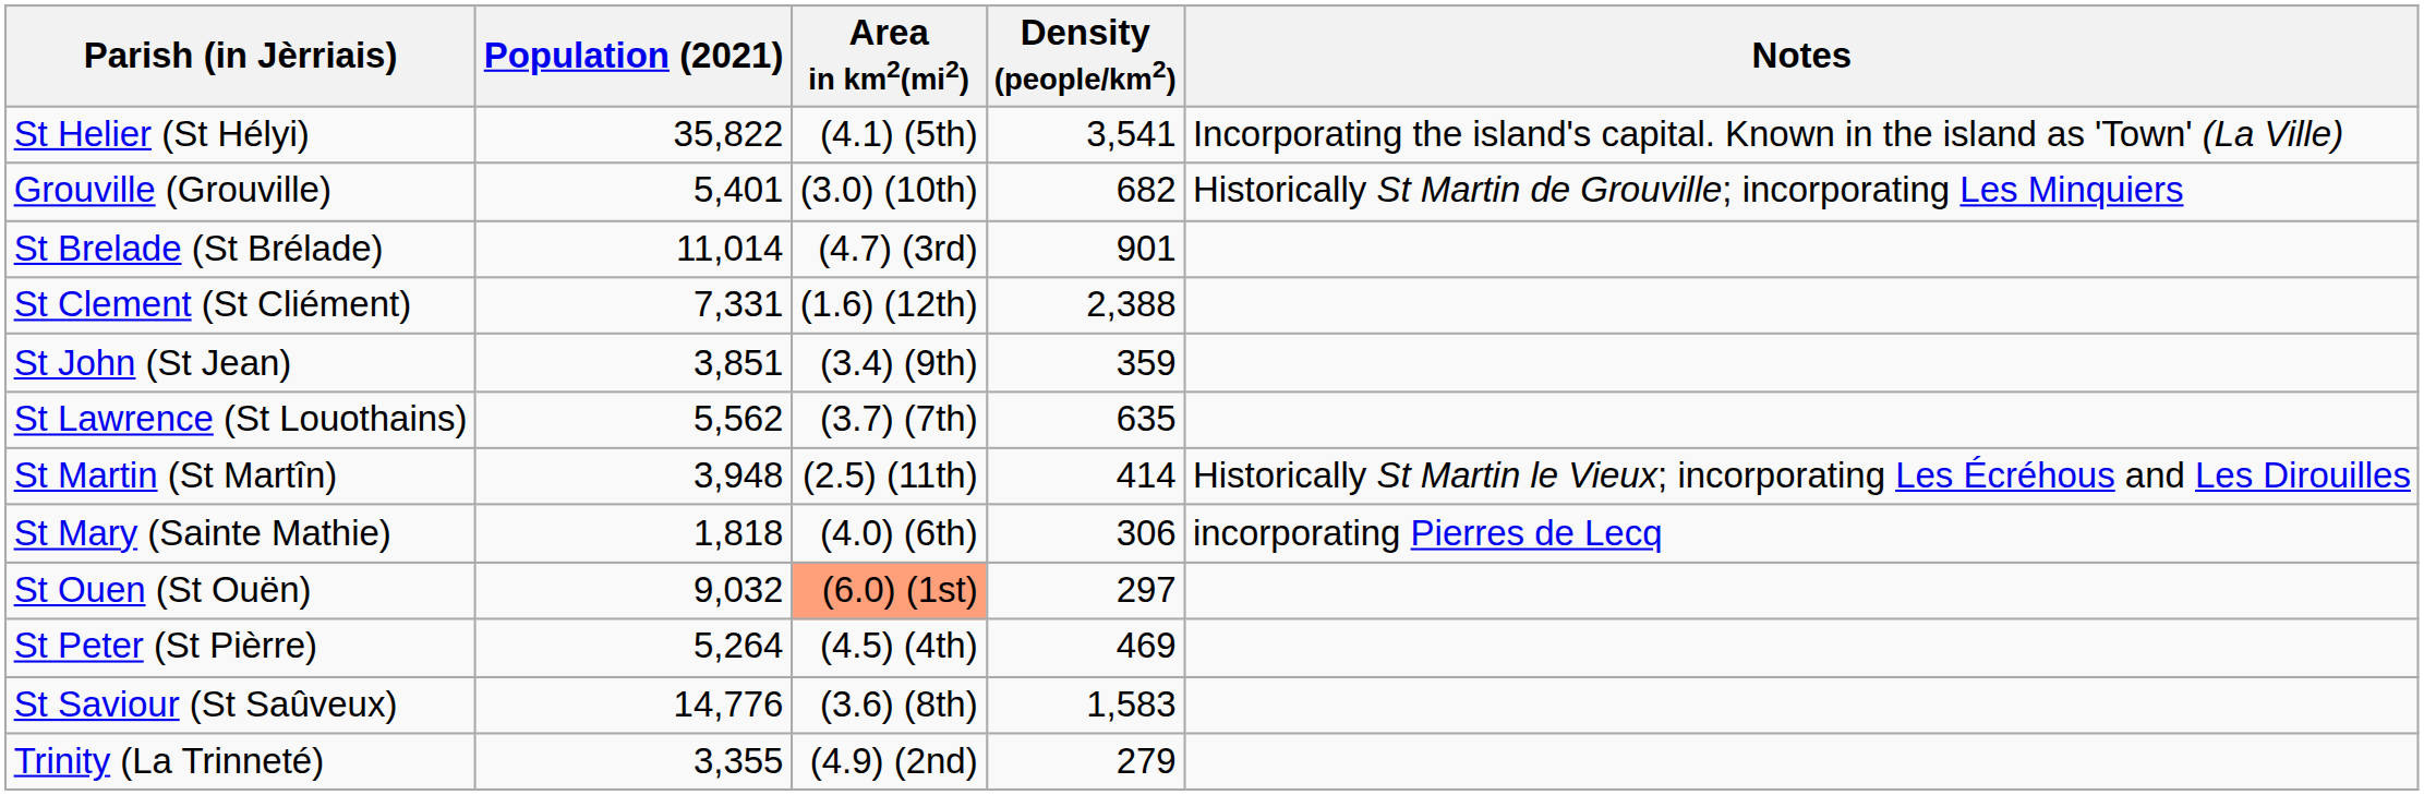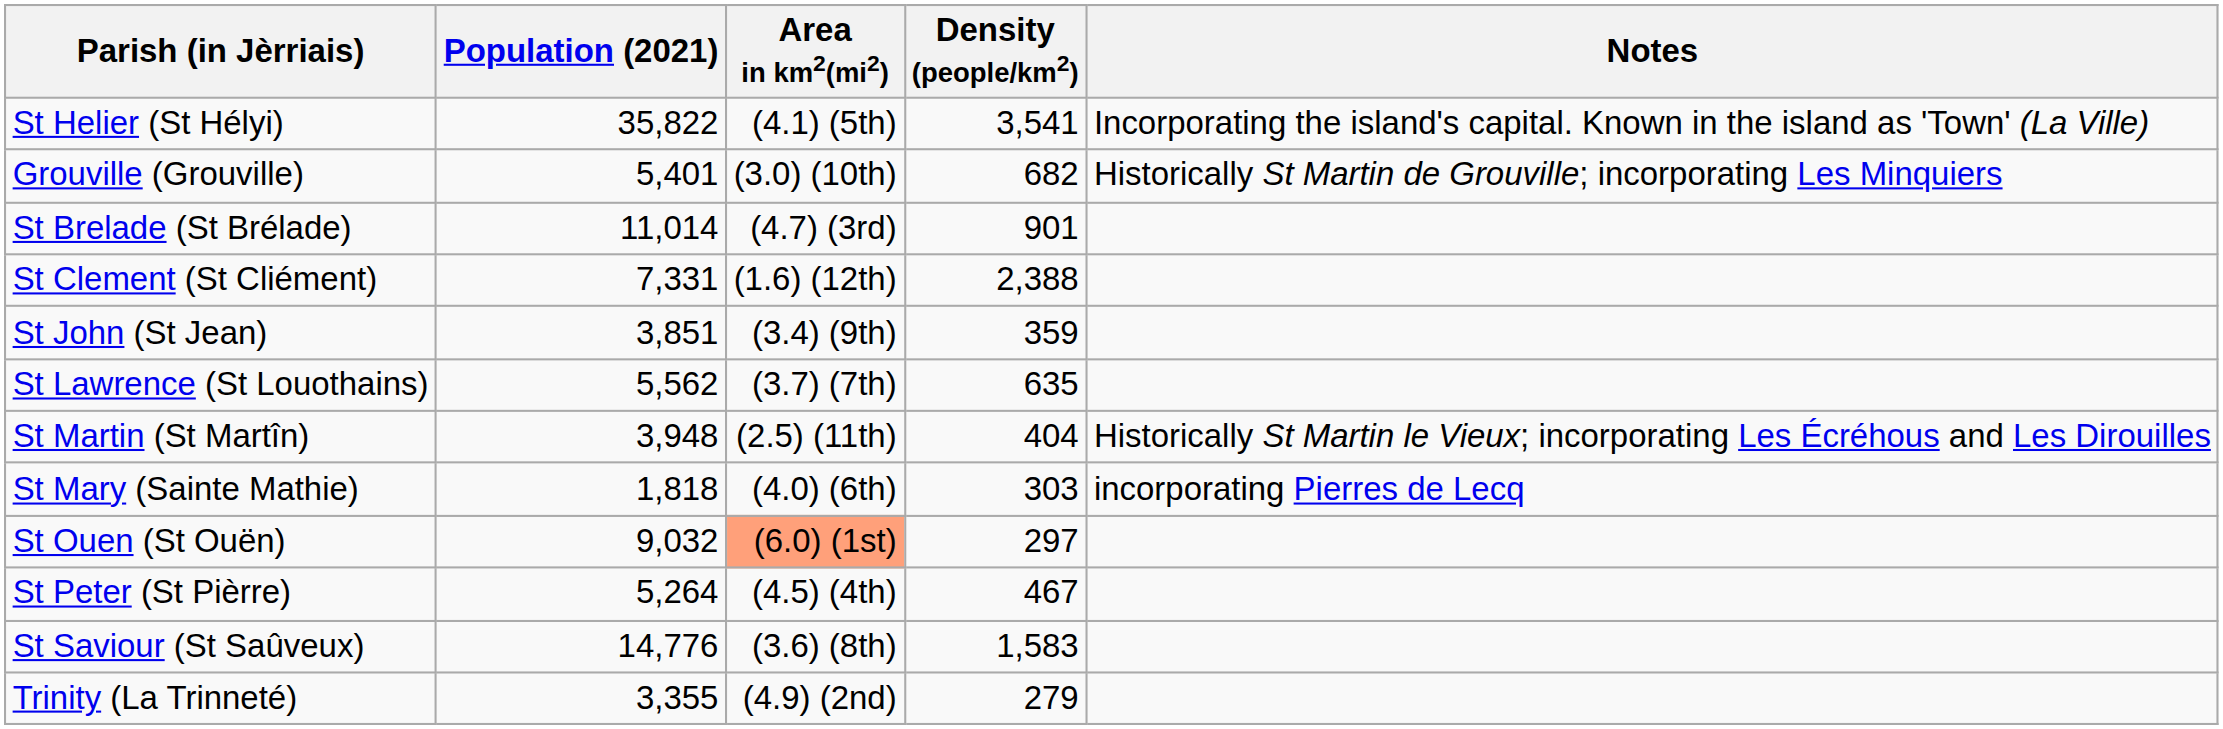St Martin (St Martîn) | Density (people/km2): 414 -> 404
St Mary (Sainte Mathie) | Density (people/km2): 306 -> 303
St Peter (St Pièrre) | Density (people/km2): 469 -> 467
